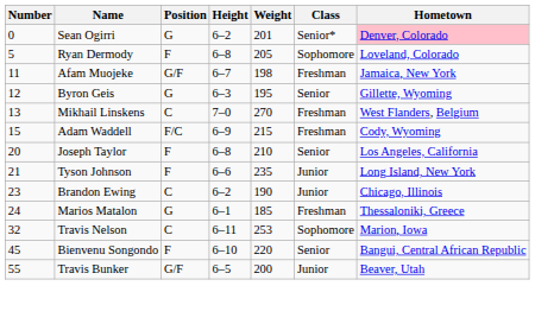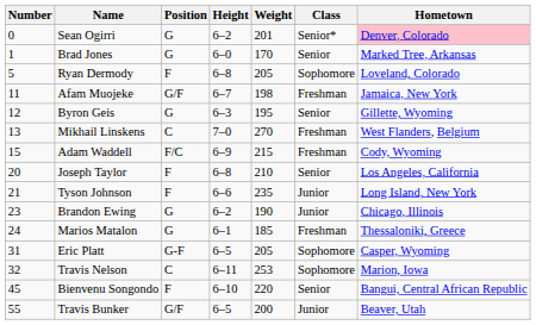+ row: 1 | Brad Jones | G | 6–0 | 170 | Senior | Marked Tree, Arkansas
Brandon Ewing | Position: C -> G
+ row: 31 | Eric Platt | G-F | 6–5 | 205 | Sophomore | Casper, Wyoming
